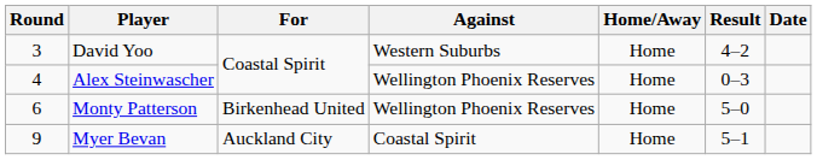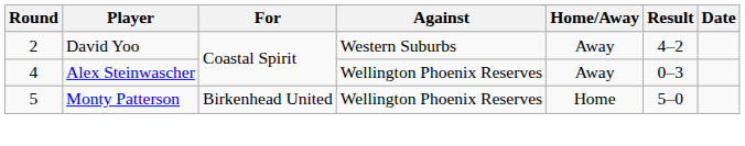David Yoo | Round: 3 -> 2
David Yoo | Home/Away: Home -> Away
Alex Steinwascher | Home/Away: Home -> Away
Monty Patterson | Round: 6 -> 5
- row: 9 | Myer Bevan | Auckland City | Coastal Spirit | Home | 5–1
